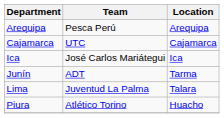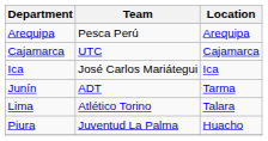Lima | Team: Juventud La Palma -> Atlético Torino
Piura | Team: Atlético Torino -> Juventud La Palma
